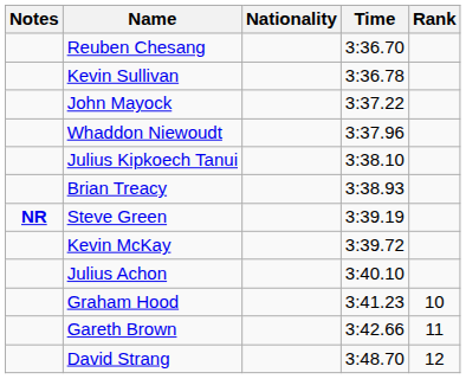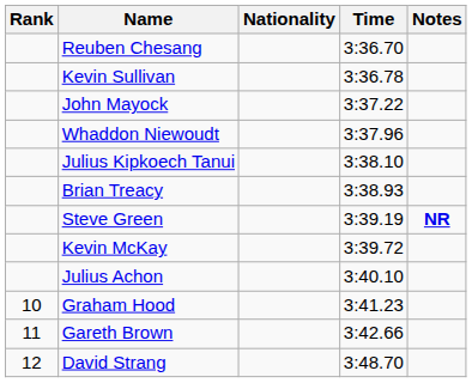columns swapped: Rank <-> Notes
